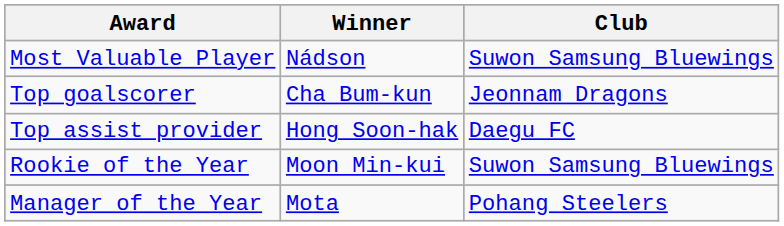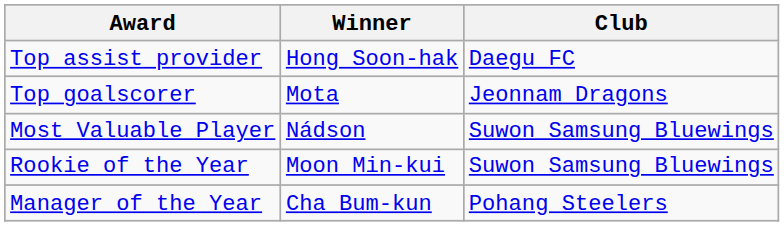rows swapped: Most Valuable Player <-> Top assist provider
Top goalscorer | Winner: Cha Bum-kun -> Mota
Manager of the Year | Winner: Mota -> Cha Bum-kun
